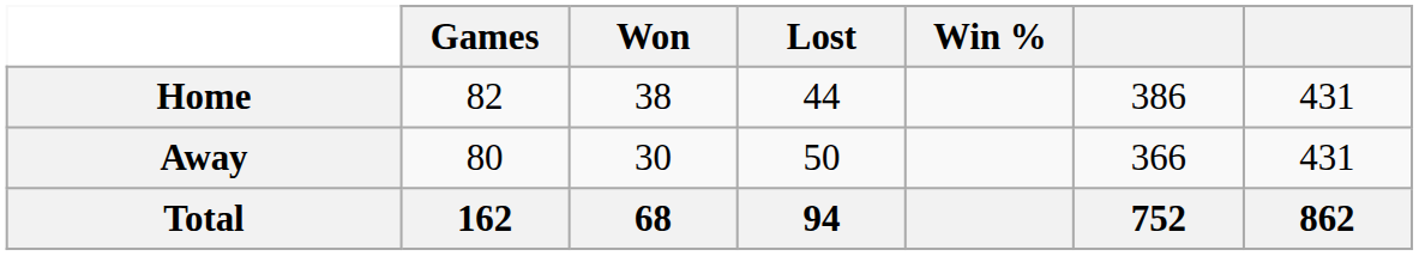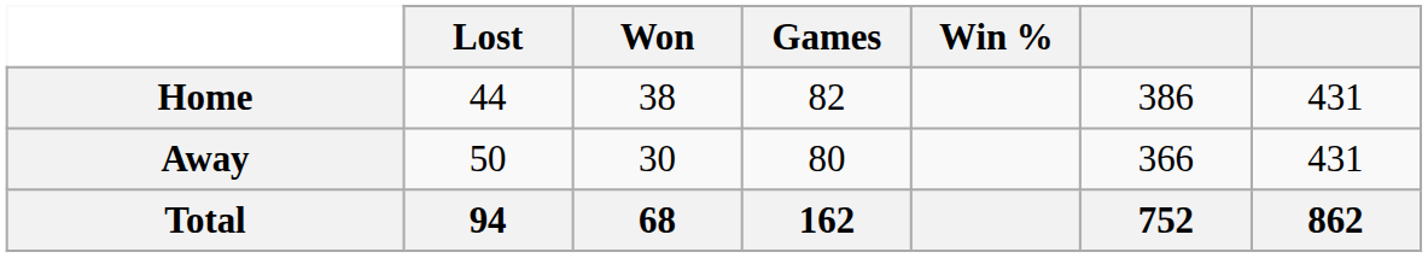columns swapped: Games <-> Lost
